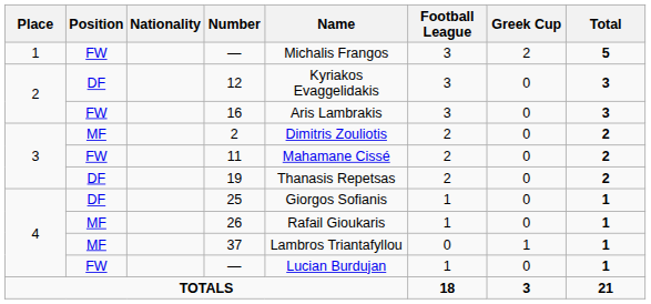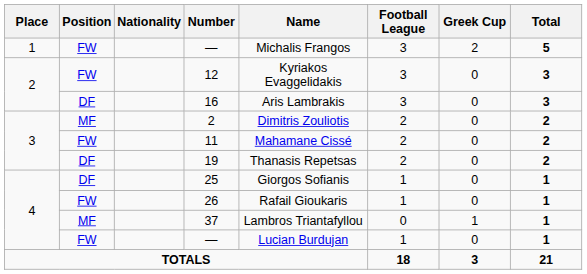12 | Position: DF -> FW
16 | Position: FW -> DF
26 | Position: MF -> FW
